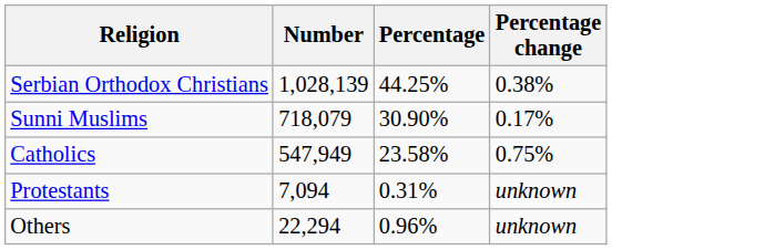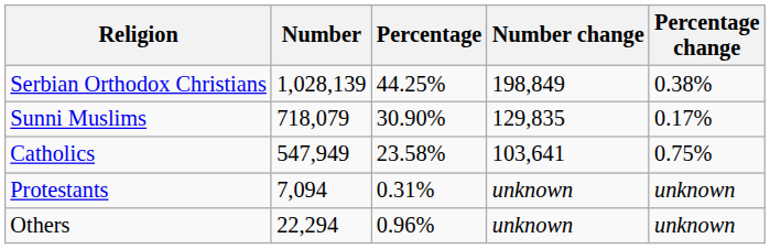+ column: Number change | 198,849 | 129,835 | 103,641 | unknown | unknown
